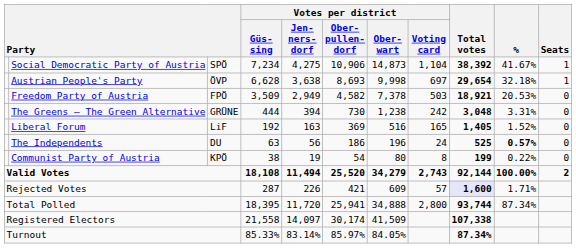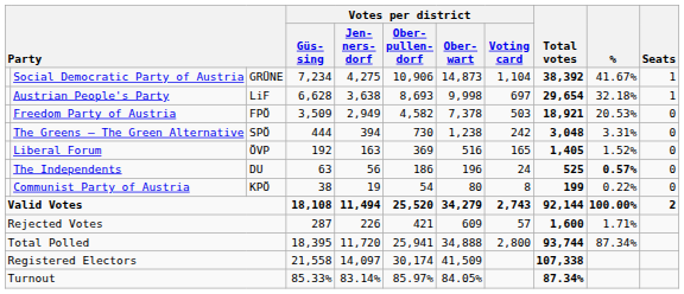Social Democratic Party of Austria | column 3: SPÖ -> GRÜNE
Austrian People's Party | column 3: ÖVP -> LiF
The Greens – The Green Alternative | column 3: GRÜNE -> SPÖ
Liberal Forum | column 3: LiF -> ÖVP
Rejected Votes | Total votes: lavender background -> no background
